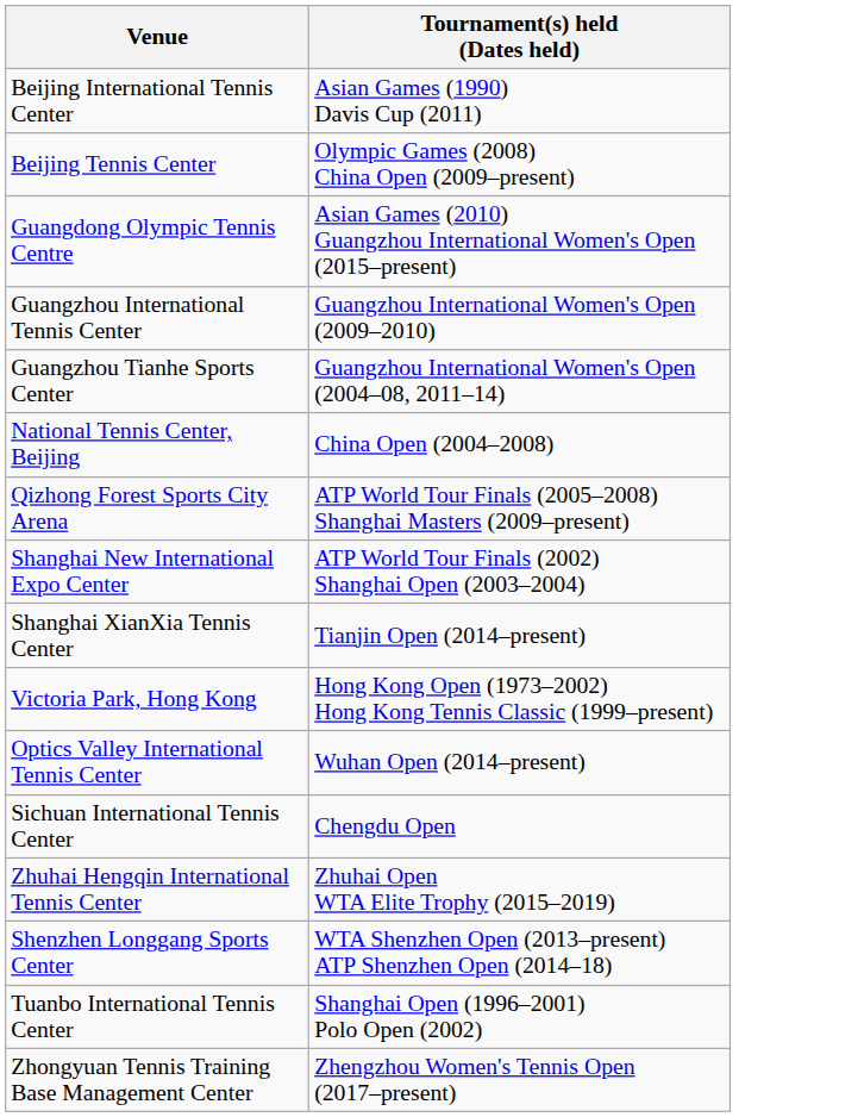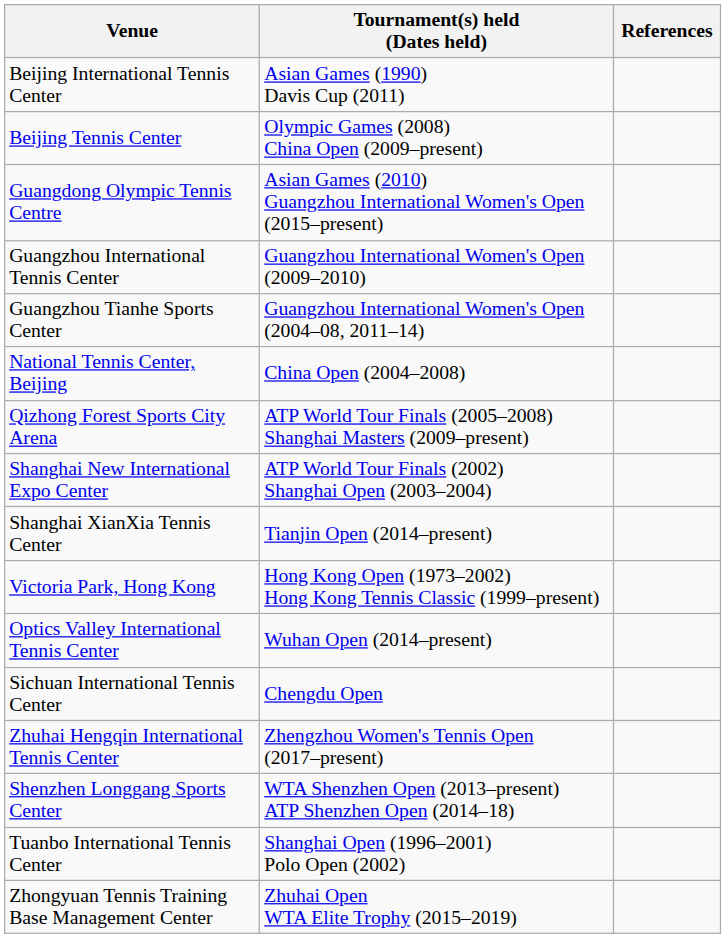+ column: References
Zhuhai Hengqin International Tennis Center | Tournament(s) held (Dates held): Zhuhai Open WTA Elite Trophy (2015–2019) -> Zhengzhou Women's Tennis Open (2017–present)
Zhongyuan Tennis Training Base Management Center | Tournament(s) held (Dates held): Zhengzhou Women's Tennis Open (2017–present) -> Zhuhai Open WTA Elite Trophy (2015–2019)
